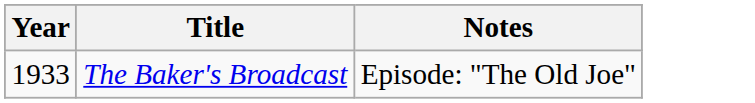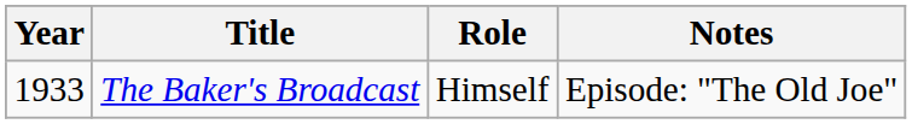+ column: Role | Himself
